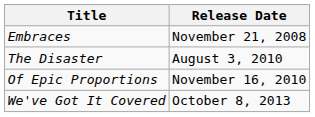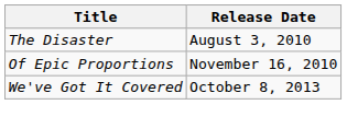- row: Embraces | November 21, 2008
